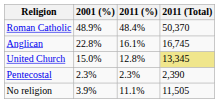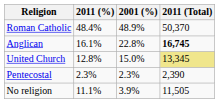columns swapped: 2001 (%) <-> 2011 (%)
Anglican | 2011 (Total): normal -> bold
